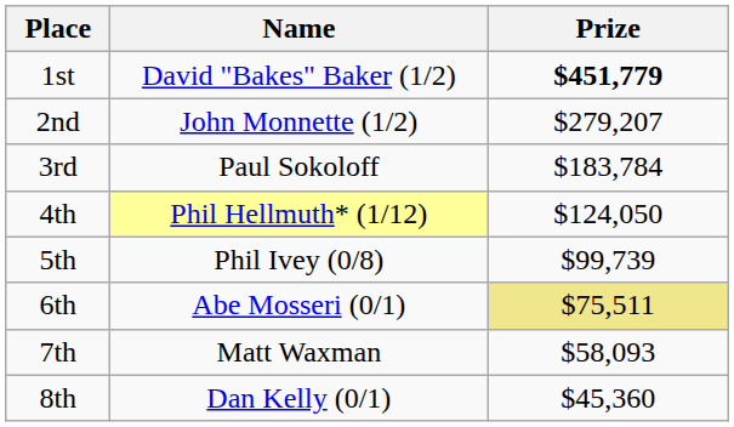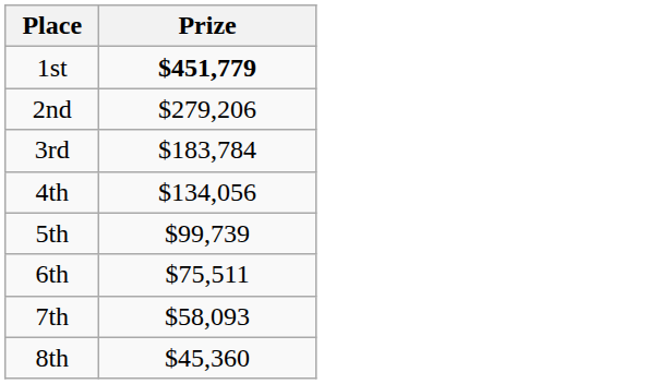- column: Name | David "Bakes" Baker (1/2) | John Monnette (1/2) | Paul Sokoloff | Phil Hellmuth* (1/12) | Phil Ivey (0/8) | Abe Mosseri (0/1) | Matt Waxman | Dan Kelly (0/1)
2nd | Prize: $279,207 -> $279,206
4th | Prize: $124,050 -> $134,056
6th | Prize: khaki background -> no background
